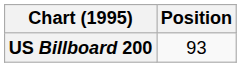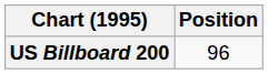US Billboard 200 | Position: 93 -> 96
